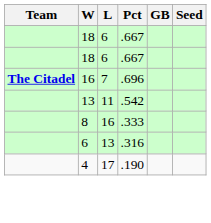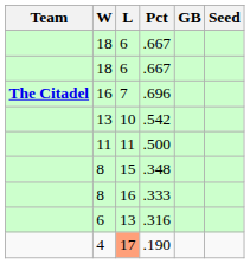.542 | L: 11 -> 10
+ row: 11 | 11 | .500
+ row: 8 | 15 | .348
.190 | L: no background -> lightsalmon background
